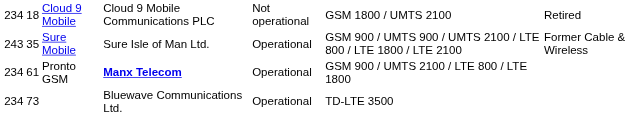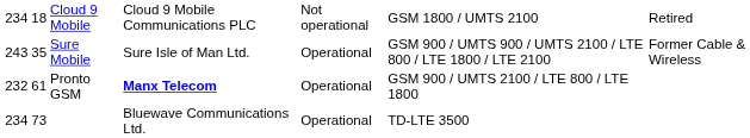Pronto GSM | column 1: 234 -> 232
